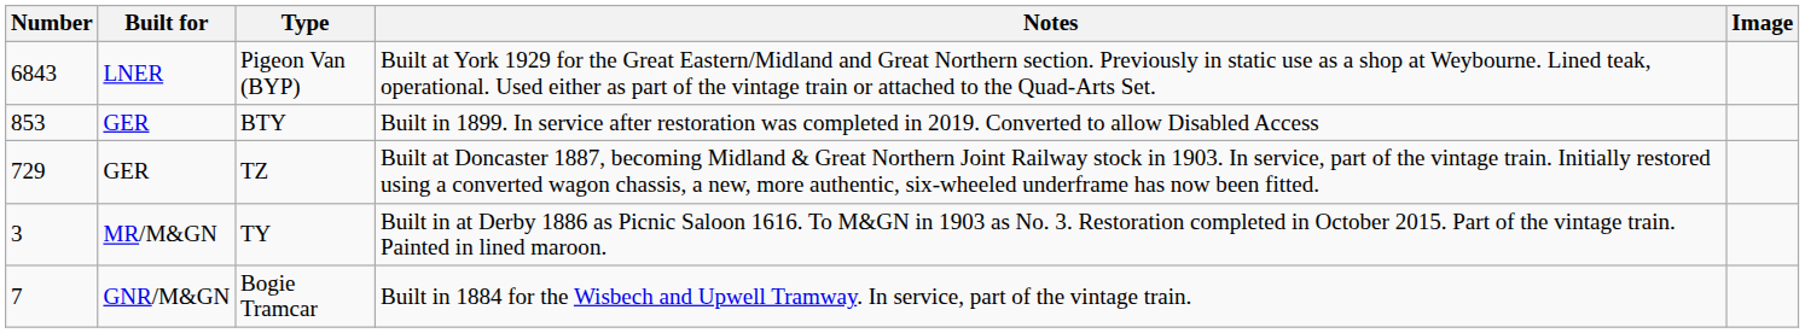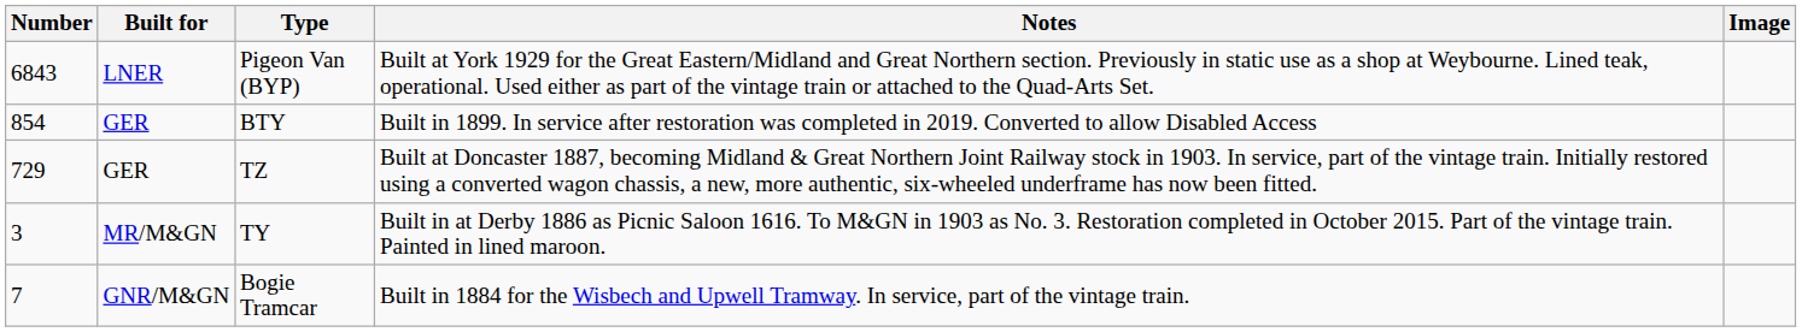BTY | Number: 853 -> 854
